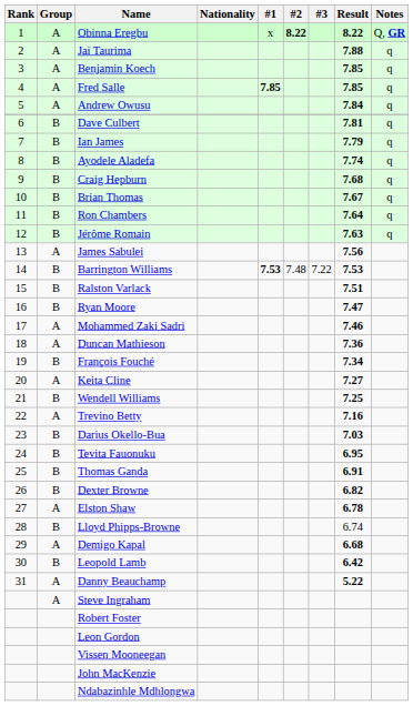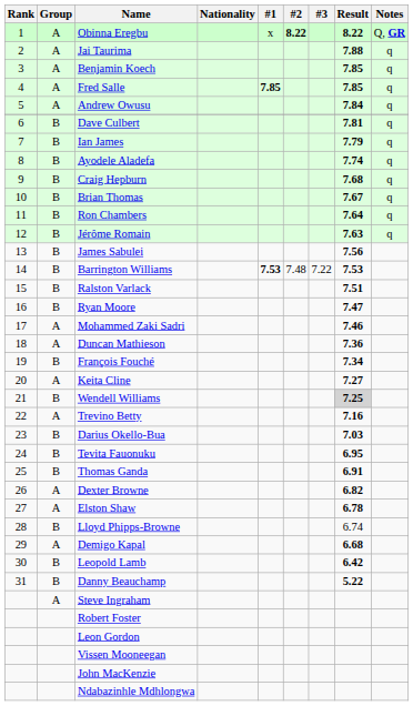James Sabulei | Group: A -> B
Wendell Williams | Result: no background -> lightgrey background
Dexter Browne | Group: B -> A
Danny Beauchamp | Group: A -> B
